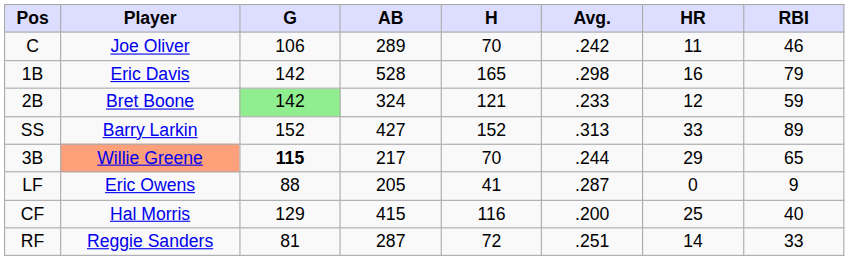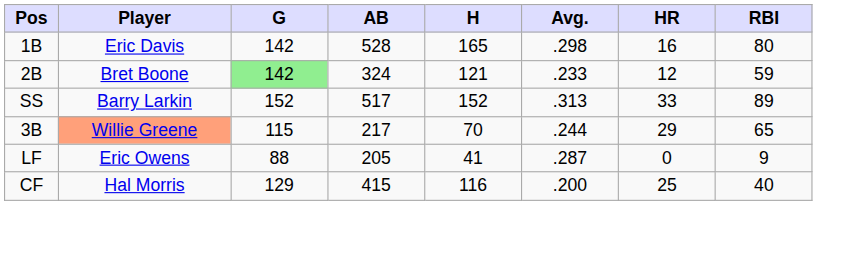- row: C | Joe Oliver | 106 | 289 | 70 | .242 | 11 | 46
1B | RBI: 79 -> 80
SS | AB: 427 -> 517
3B | G: bold -> normal
- row: RF | Reggie Sanders | 81 | 287 | 72 | .251 | 14 | 33
